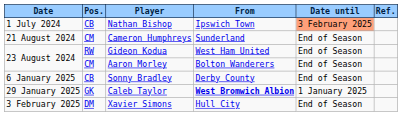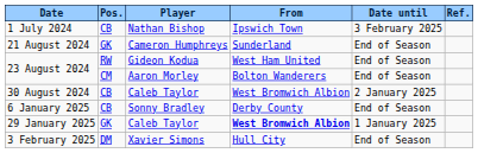1 July 2024 | Date until: lightsalmon background -> no background
21 August 2024 | Pos.: CM -> GK
+ row: 30 August 2024 | CB | Caleb Taylor | West Bromwich Albion | 2 January 2025
